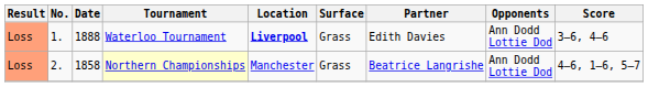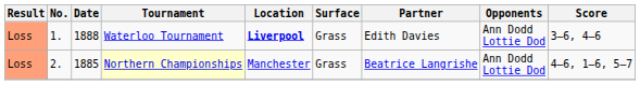Northern Championships | Date: 1858 -> 1885
